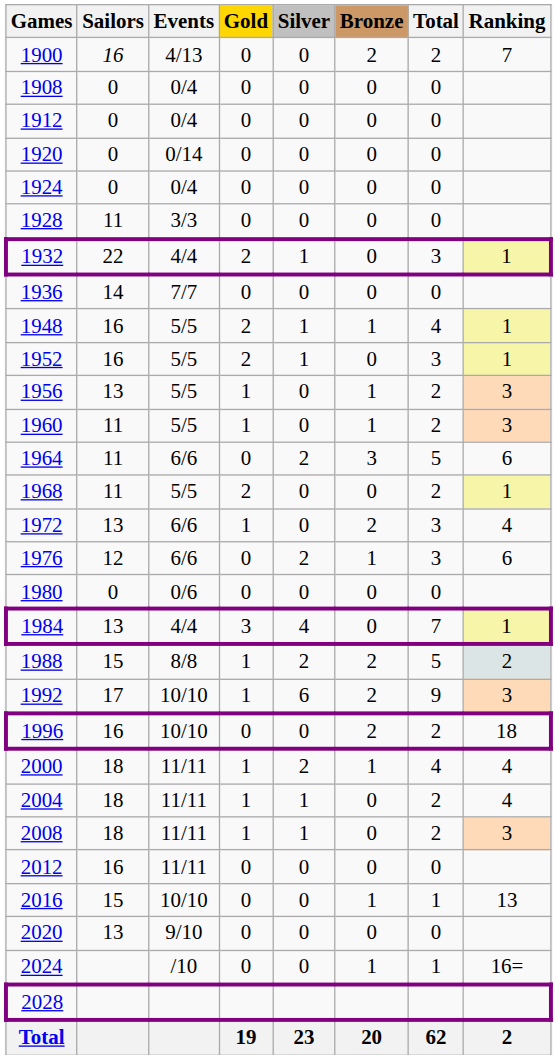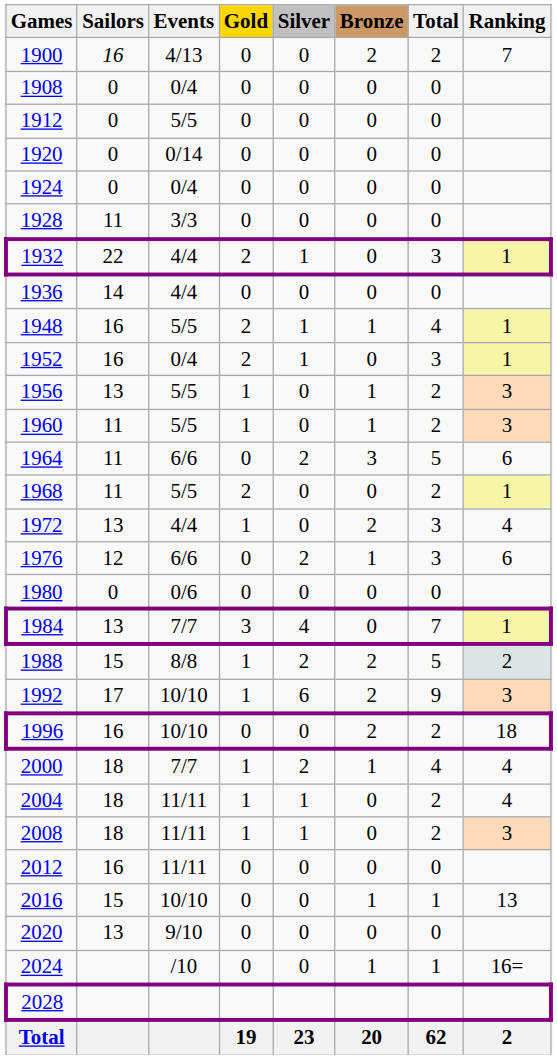1912 | Events: 0/4 -> 5/5
1936 | Events: 7/7 -> 4/4
1952 | Events: 5/5 -> 0/4
1972 | Events: 6/6 -> 4/4
1984 | Events: 4/4 -> 7/7
2000 | Events: 11/11 -> 7/7
